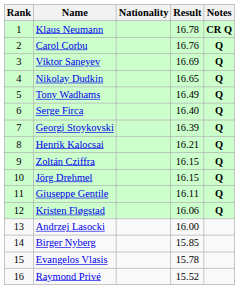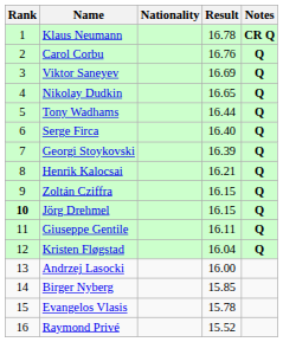Tony Wadhams | Result: 16.49 -> 16.44
Jörg Drehmel | Rank: normal -> bold
Kristen Fløgstad | Result: 16.06 -> 16.04
